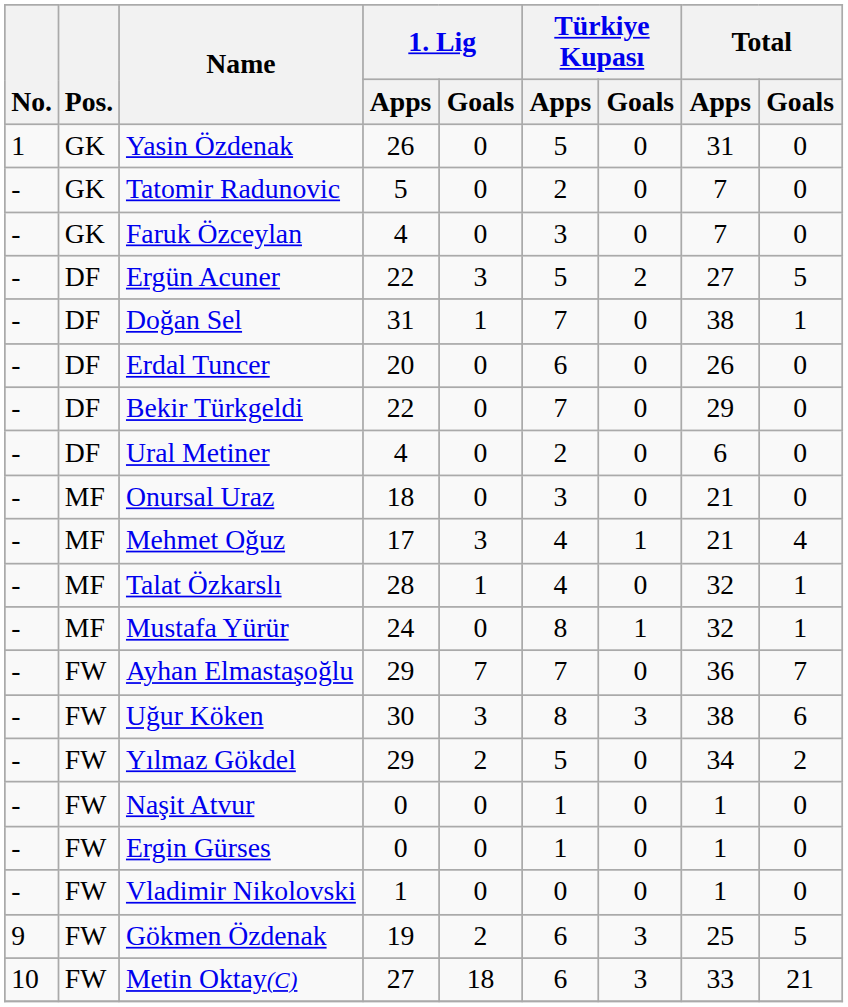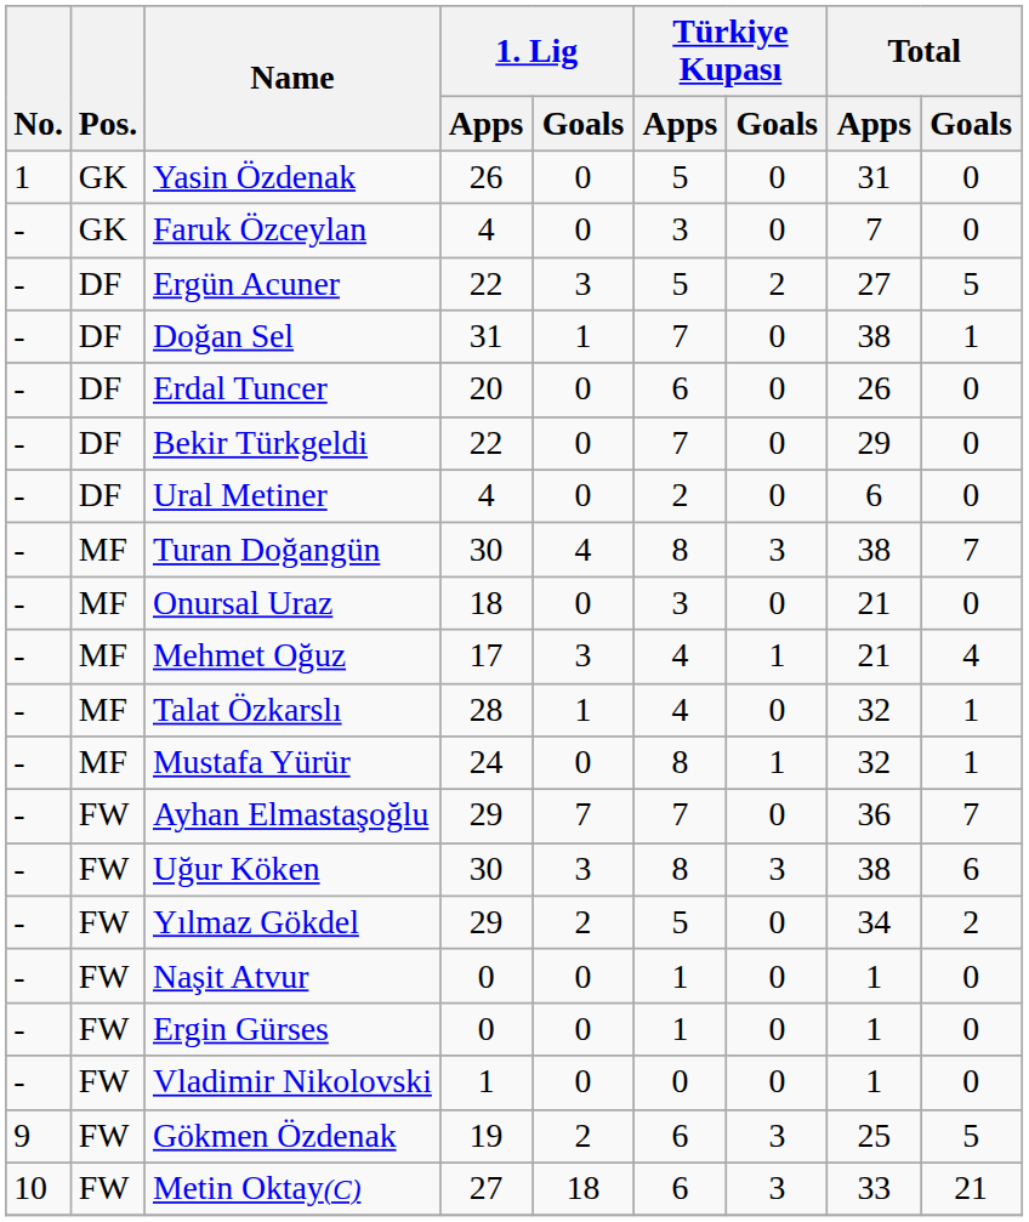- row: - | GK | Tatomir Radunovic | 5 | 0 | 2 | 0 | 7 | 0
+ row: - | MF | Turan Doğangün | 30 | 4 | 8 | 3 | 38 | 7
